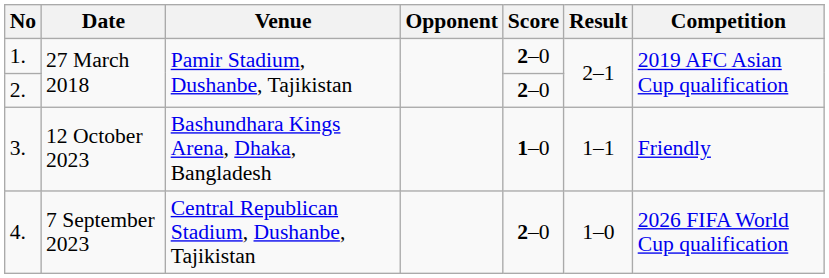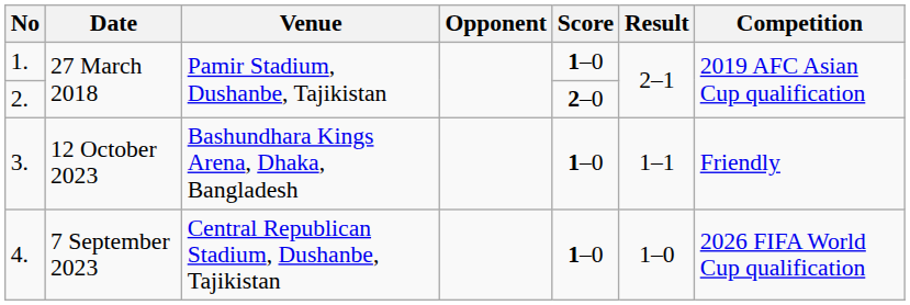1. | Score: 2–0 -> 1–0
4. | Score: 2–0 -> 1–0
